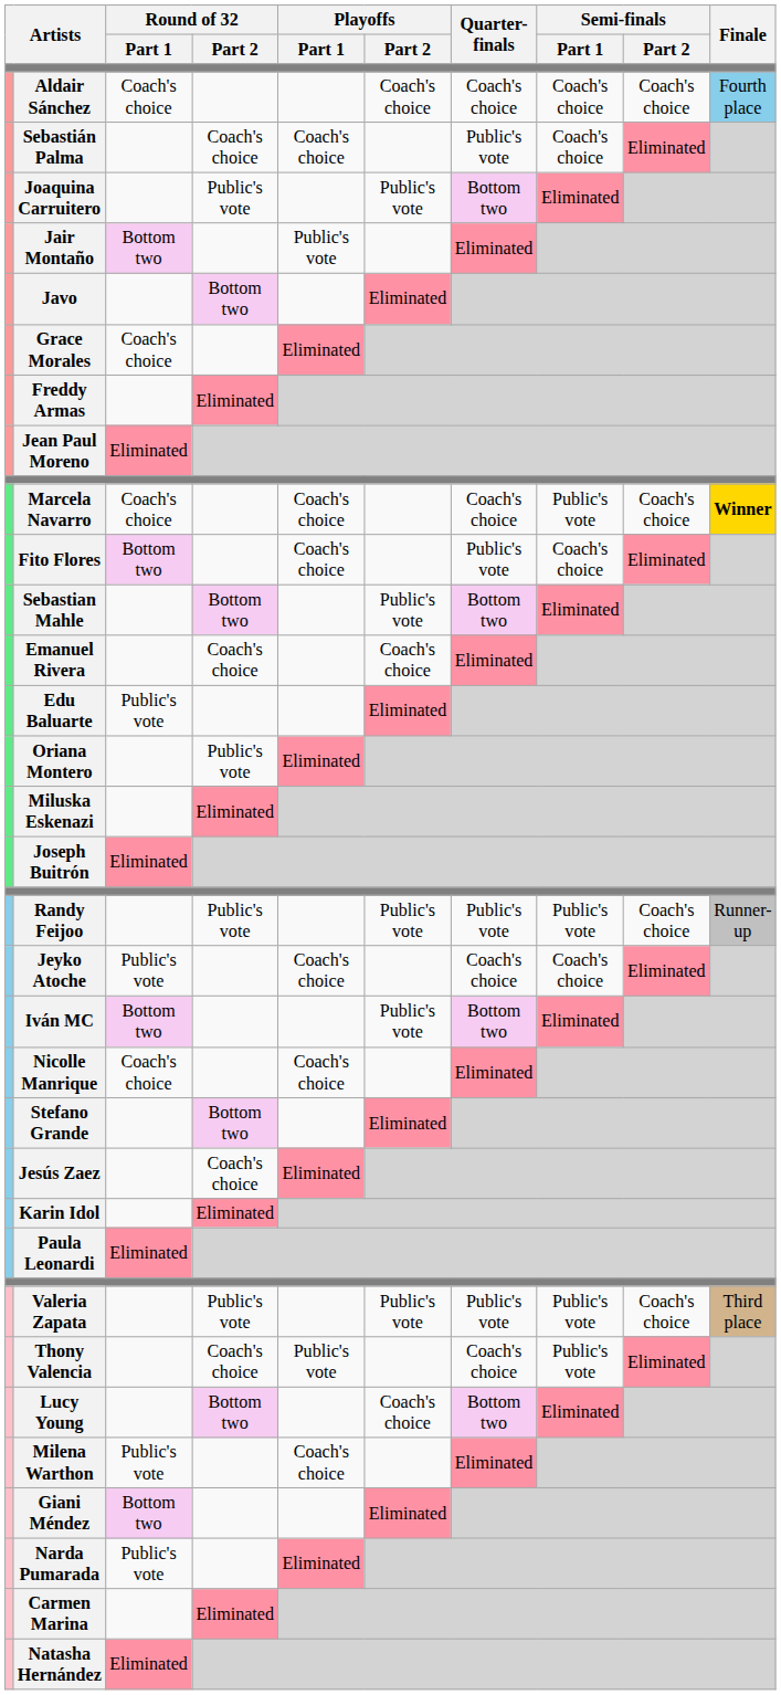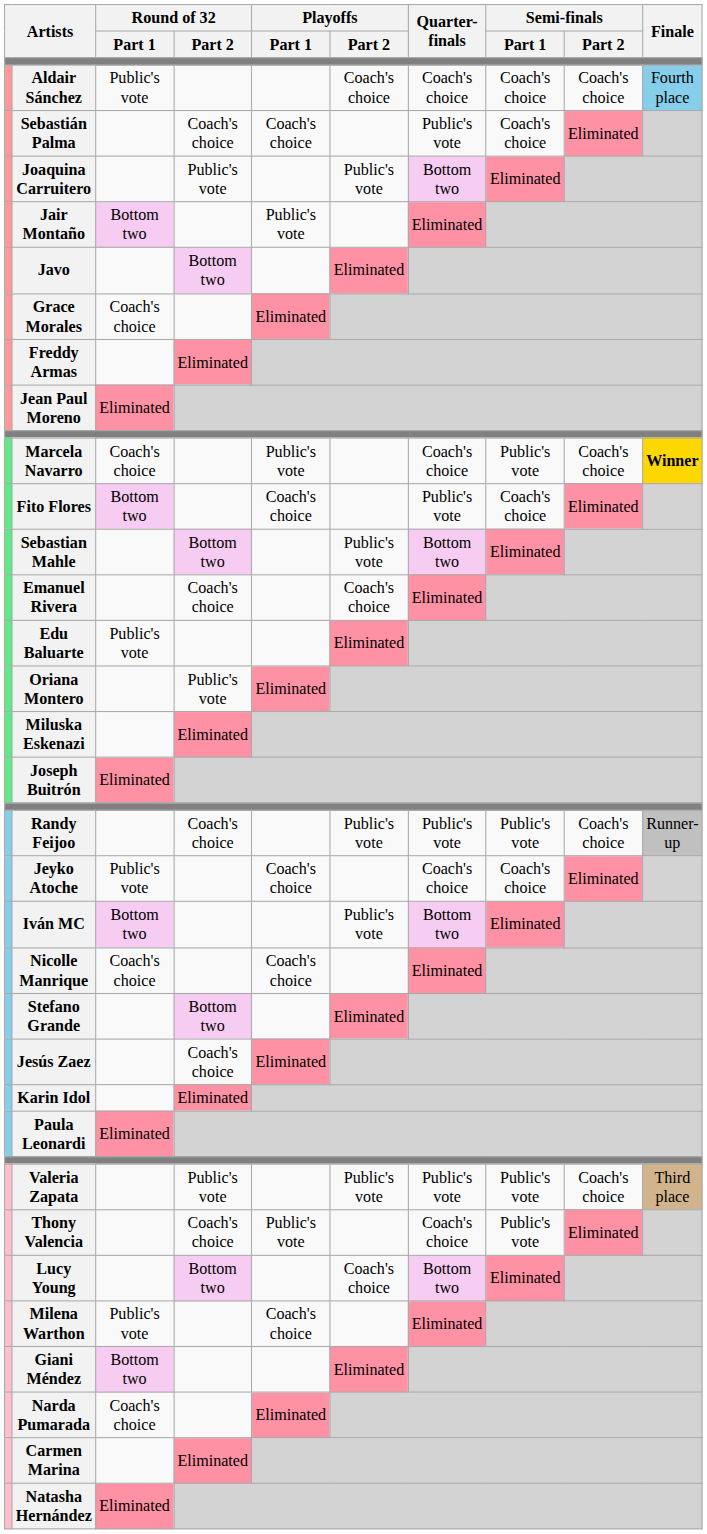Aldair Sánchez | Round of 32 / Part 1: Coach's choice -> Public's vote
Marcela Navarro | Playoffs / Part 1: Coach's choice -> Public's vote
Randy Feijoo | Round of 32 / Part 2: Public's vote -> Coach's choice
Narda Pumarada | Round of 32 / Part 1: Public's vote -> Coach's choice
